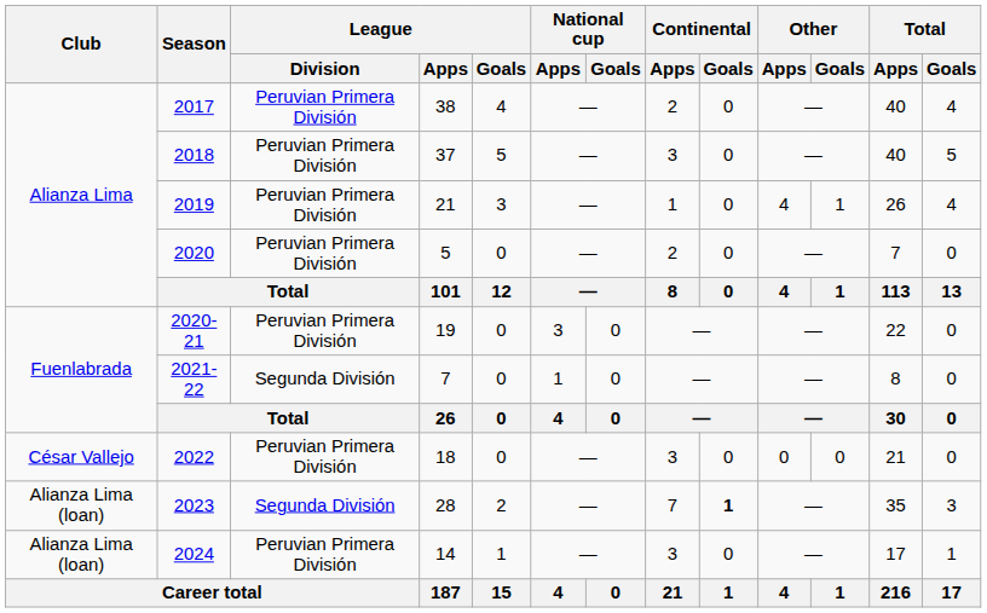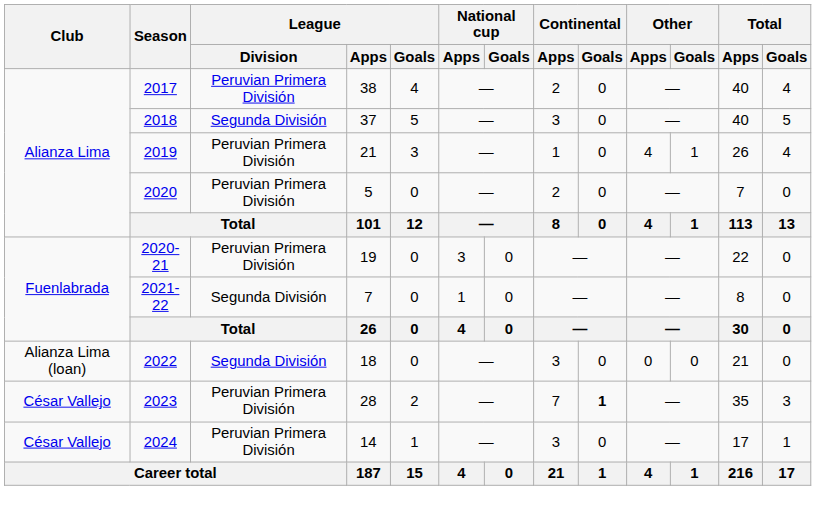2018 | League / Division: Peruvian Primera División -> Segunda División
2022 | Club: César Vallejo -> Alianza Lima (loan)
2022 | League / Division: Peruvian Primera División -> Segunda División
2023 | Club: Alianza Lima (loan) -> César Vallejo
2023 | League / Division: Segunda División -> Peruvian Primera División
2024 | Club: Alianza Lima (loan) -> César Vallejo
